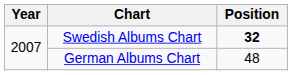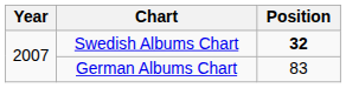German Albums Chart | Position: 48 -> 83
